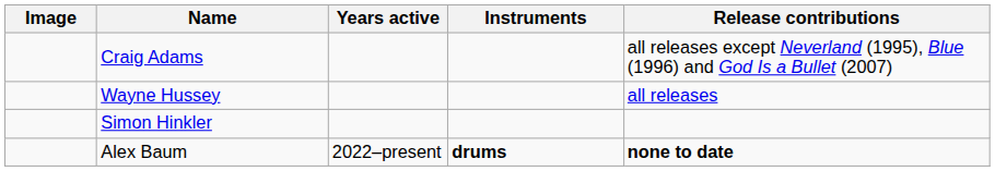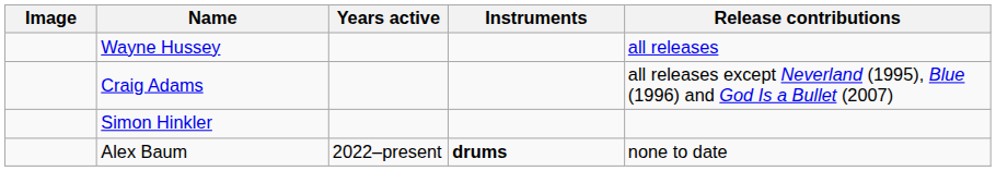rows swapped: Wayne Hussey <-> Craig Adams
Alex Baum | Release contributions: bold -> normal
